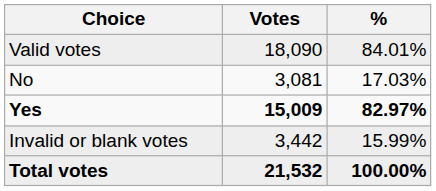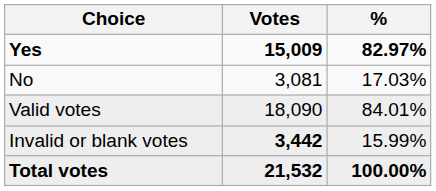rows swapped: Yes <-> Valid votes
Invalid or blank votes | Votes: normal -> bold
